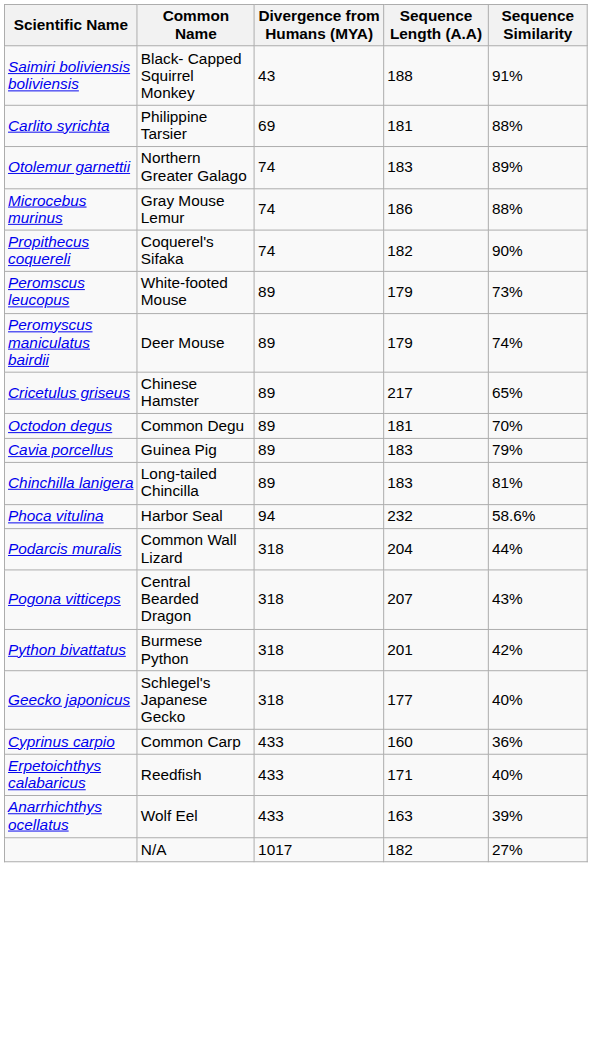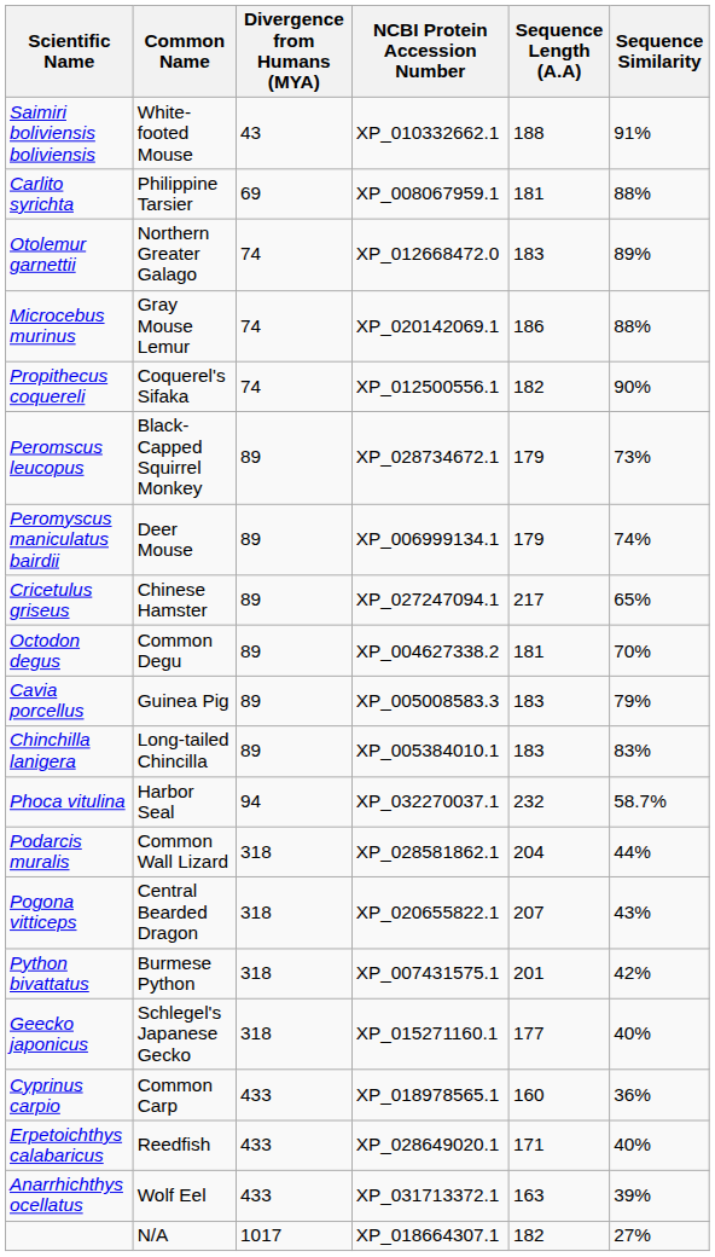+ column: NCBI Protein Accession Number | XP_010332662.1 | XP_008067959.1 | XP_012668472.0 | XP_020142069.1 | XP_012500556.1 | XP_028734672.1 | XP_006999134.1 | XP_027247094.1 | XP_004627338.2 | XP_005008583.3 | XP_005384010.1 | XP_032270037.1 | XP_028581862.1 | XP_020655822.1 | XP_007431575.1 | XP_015271160.1 | XP_018978565.1 | XP_028649020.1 | XP_031713372.1 | XP_018664307.1
Saimiri boliviensis boliviensis | Common Name: Black- Capped Squirrel Monkey -> White-footed Mouse
Peromscus leucopus | Common Name: White-footed Mouse -> Black- Capped Squirrel Monkey
Chinchilla lanigera | Sequence Similarity: 81% -> 83%
Phoca vitulina | Sequence Similarity: 58.6% -> 58.7%
